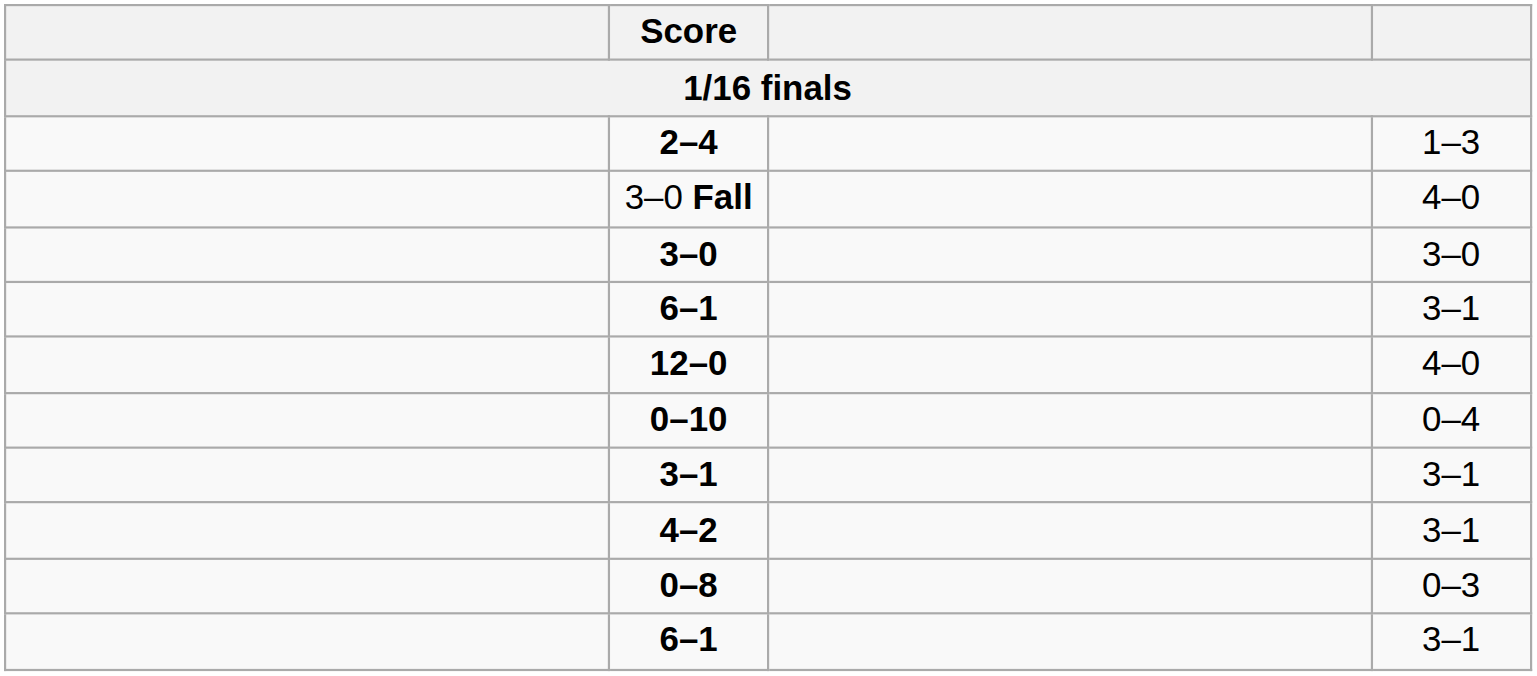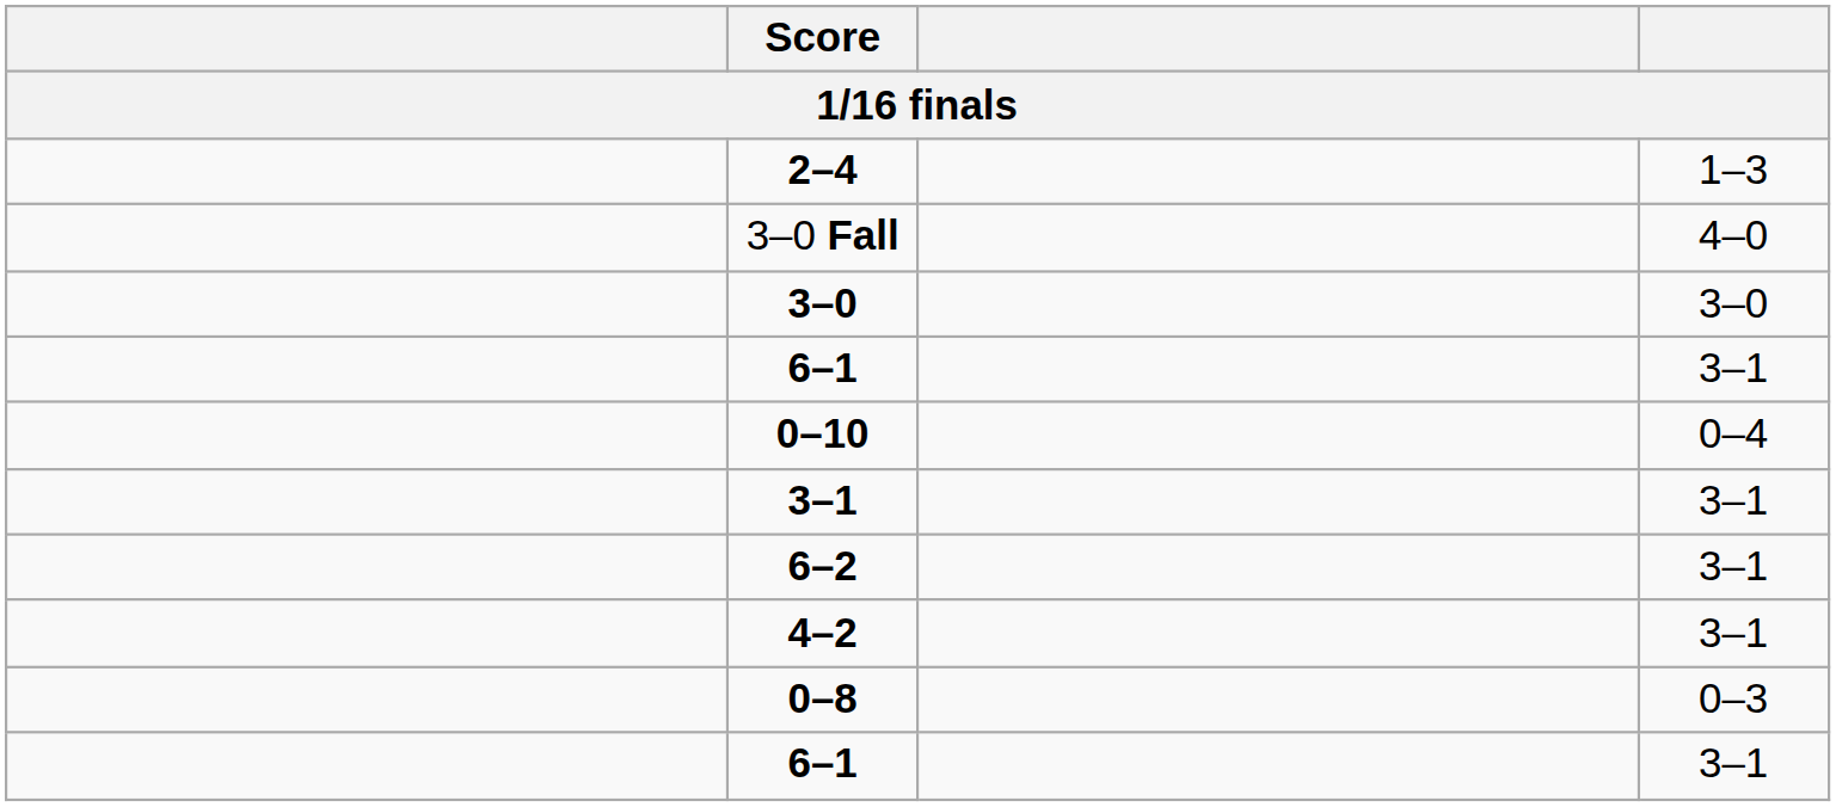- row: 12–0 | 4–0
+ row: 6–2 | 3–1
